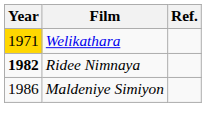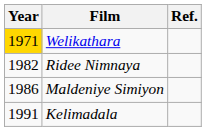Ridee Nimnaya | Year: bold -> normal
+ row: 1991 | Kelimadala
